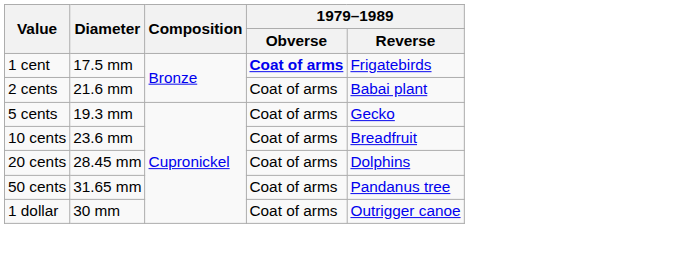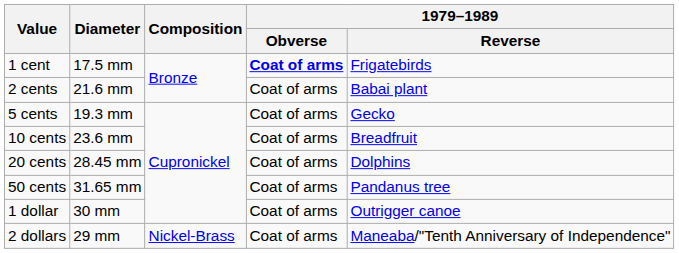+ row: 2 dollars | 29 mm | Nickel-Brass | Coat of arms | Maneaba/"Tenth Anniversary of Independence"
